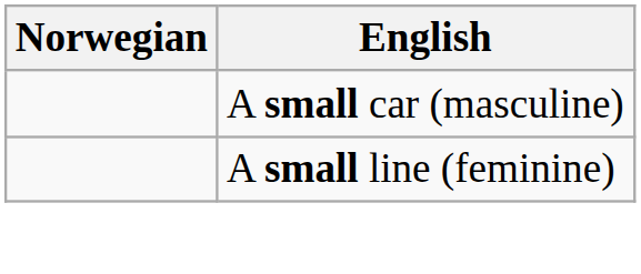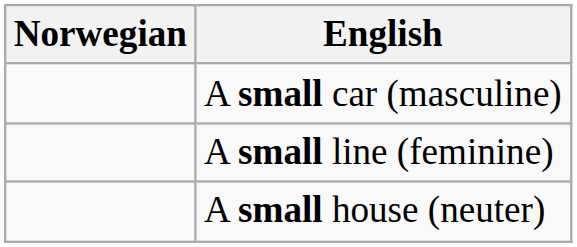+ row: A small house (neuter)
